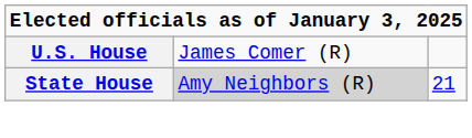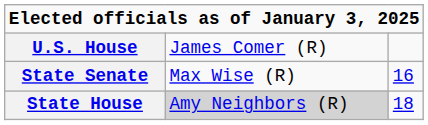+ row: State Senate | Max Wise (R) | 16
State House | column 3: 21 -> 18
